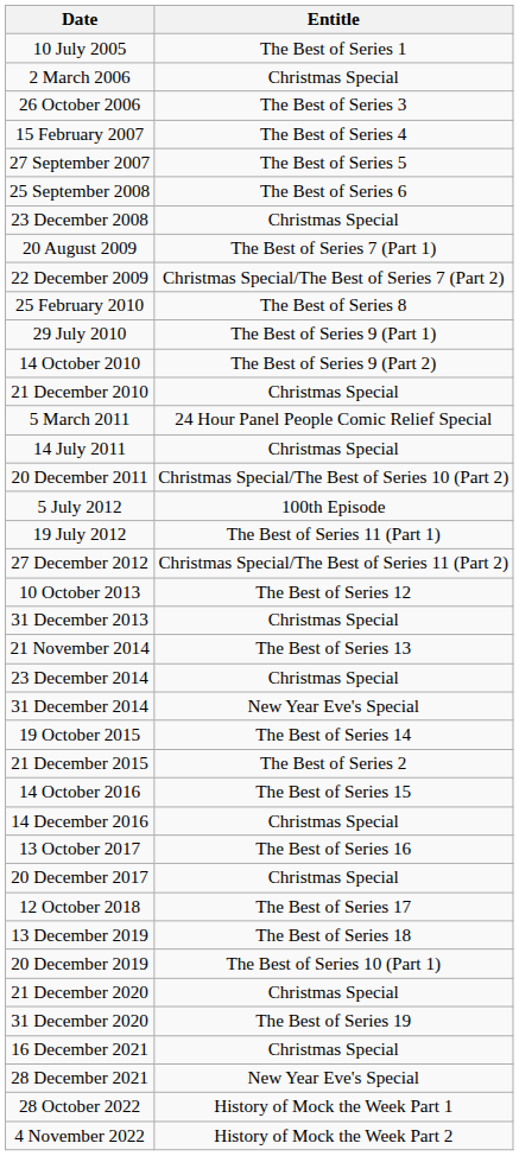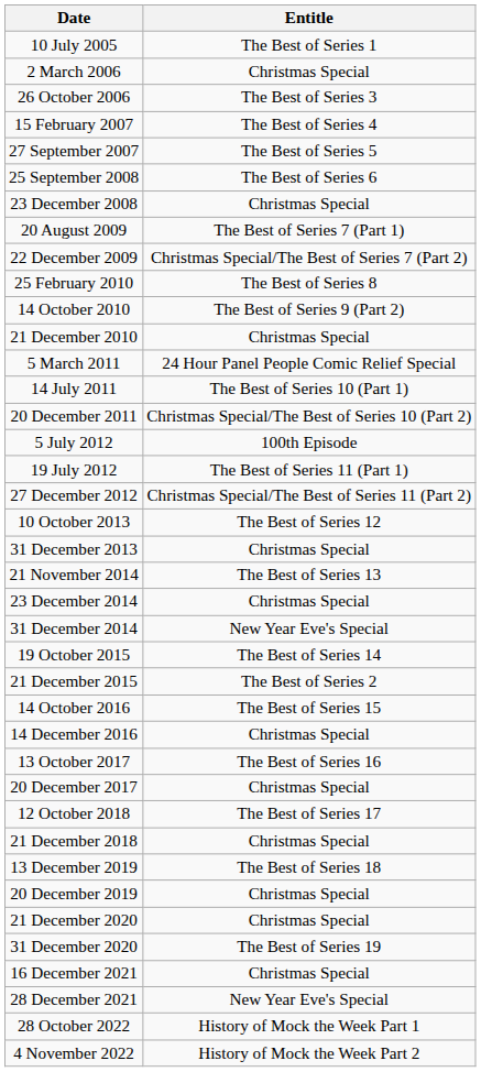- row: 29 July 2010 | The Best of Series 9 (Part 1)
14 July 2011 | Entitle: Christmas Special -> The Best of Series 10 (Part 1)
+ row: 21 December 2018 | Christmas Special
20 December 2019 | Entitle: The Best of Series 10 (Part 1) -> Christmas Special
